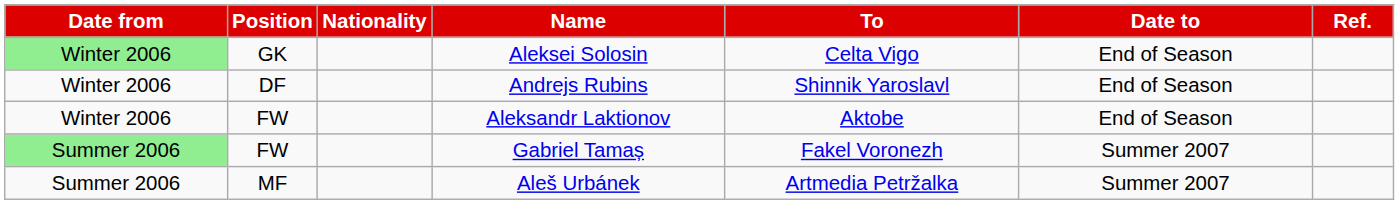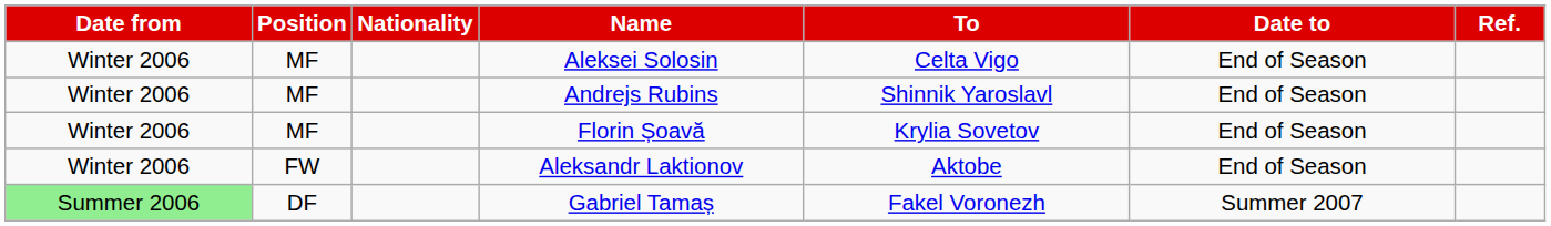Aleksei Solosin | Date from: lightgreen background -> no background
Aleksei Solosin | Position: GK -> MF
Andrejs Rubins | Position: DF -> MF
+ row: Winter 2006 | MF | Florin Șoavă | Krylia Sovetov | End of Season
Gabriel Tamaș | Position: FW -> DF
- row: Summer 2006 | MF | Aleš Urbánek | Artmedia Petržalka | Summer 2007
